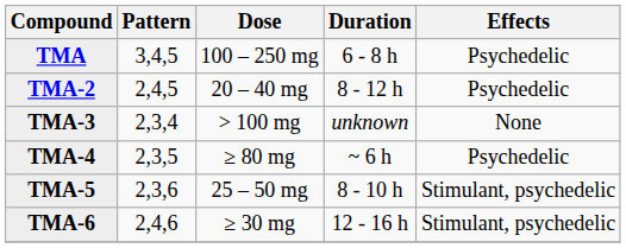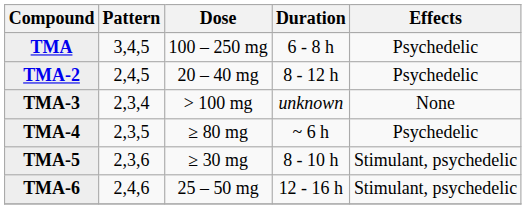TMA-5 | Dose: 25 – 50 mg -> ≥ 30 mg
TMA-6 | Dose: ≥ 30 mg -> 25 – 50 mg
